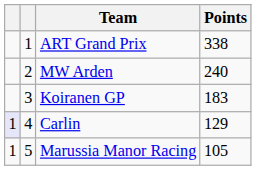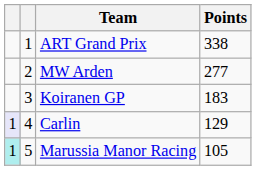MW Arden | Points: 240 -> 277
Marussia Manor Racing | column 1: no background -> paleturquoise background
